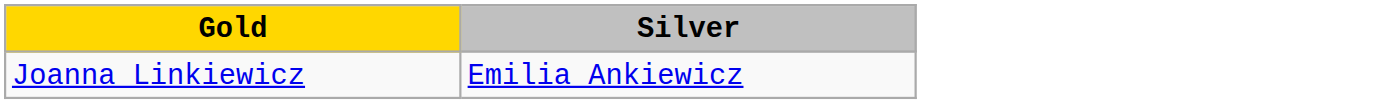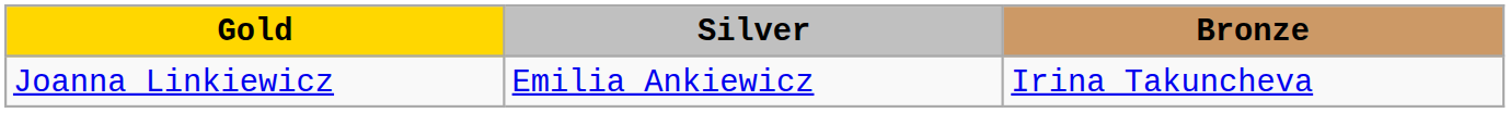+ column: Bronze | Irina Takuncheva
